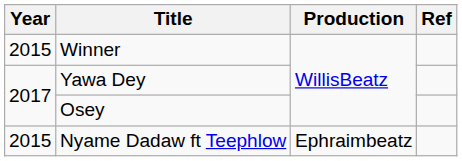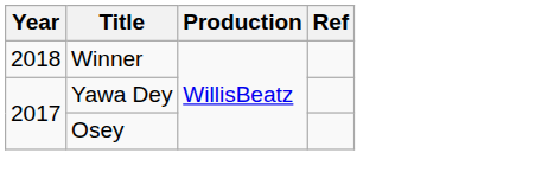Winner | Year: 2015 -> 2018
- row: 2015 | Nyame Dadaw ft Teephlow | Ephraimbeatz
